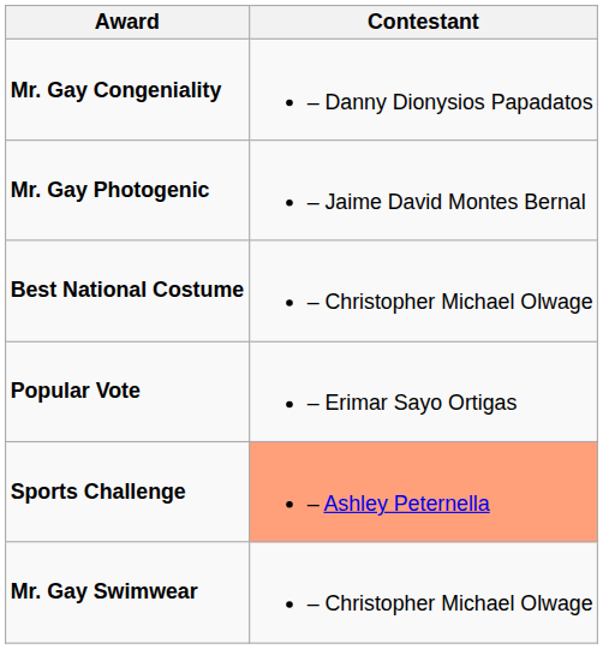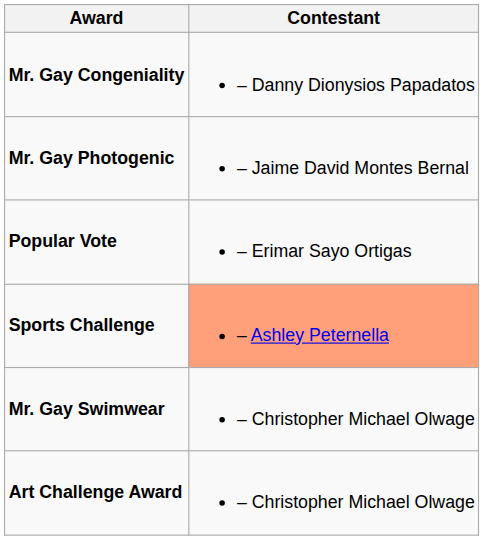- row: Best National Costume | – Christopher Michael Olwage
+ row: Art Challenge Award | – Christopher Michael Olwage
